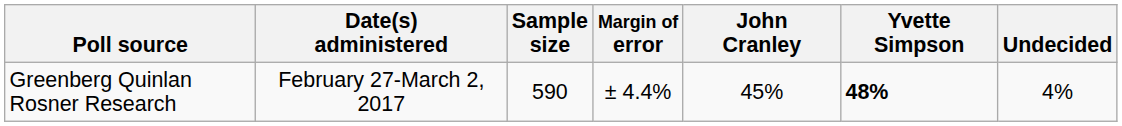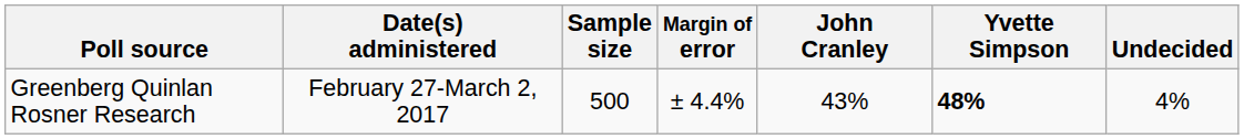Greenberg Quinlan Rosner Research | Sample size: 590 -> 500
Greenberg Quinlan Rosner Research | John Cranley: 45% -> 43%
